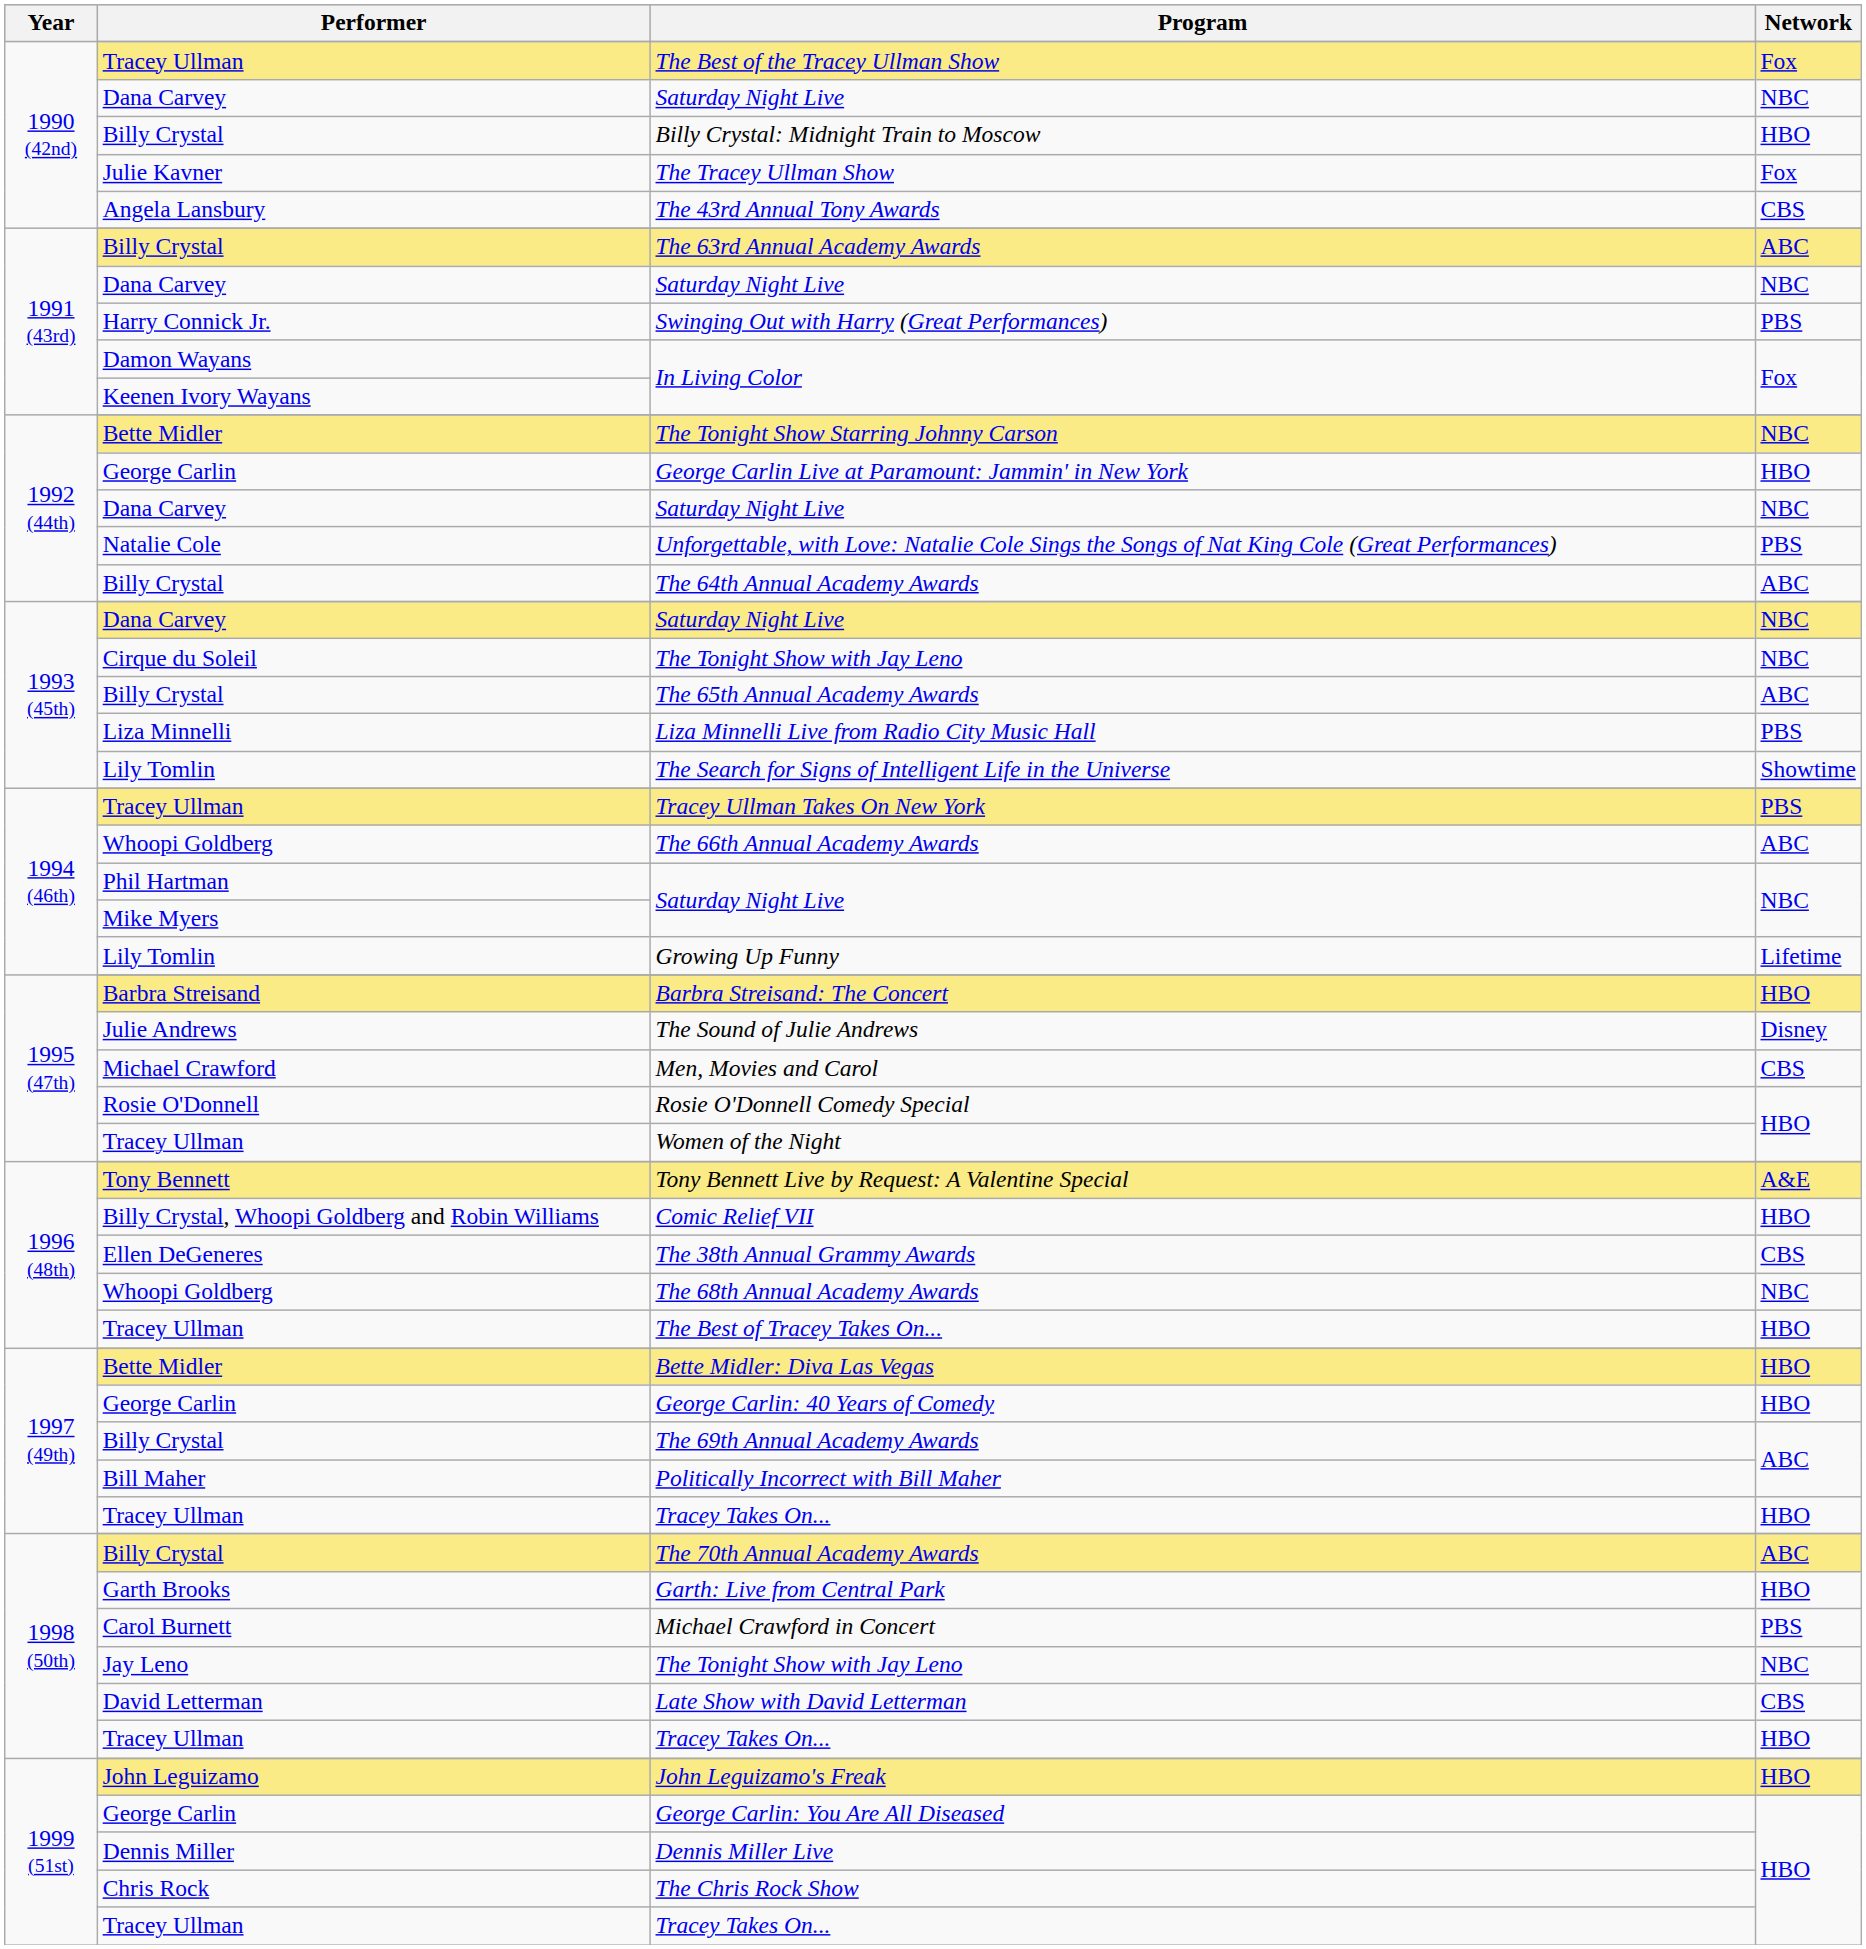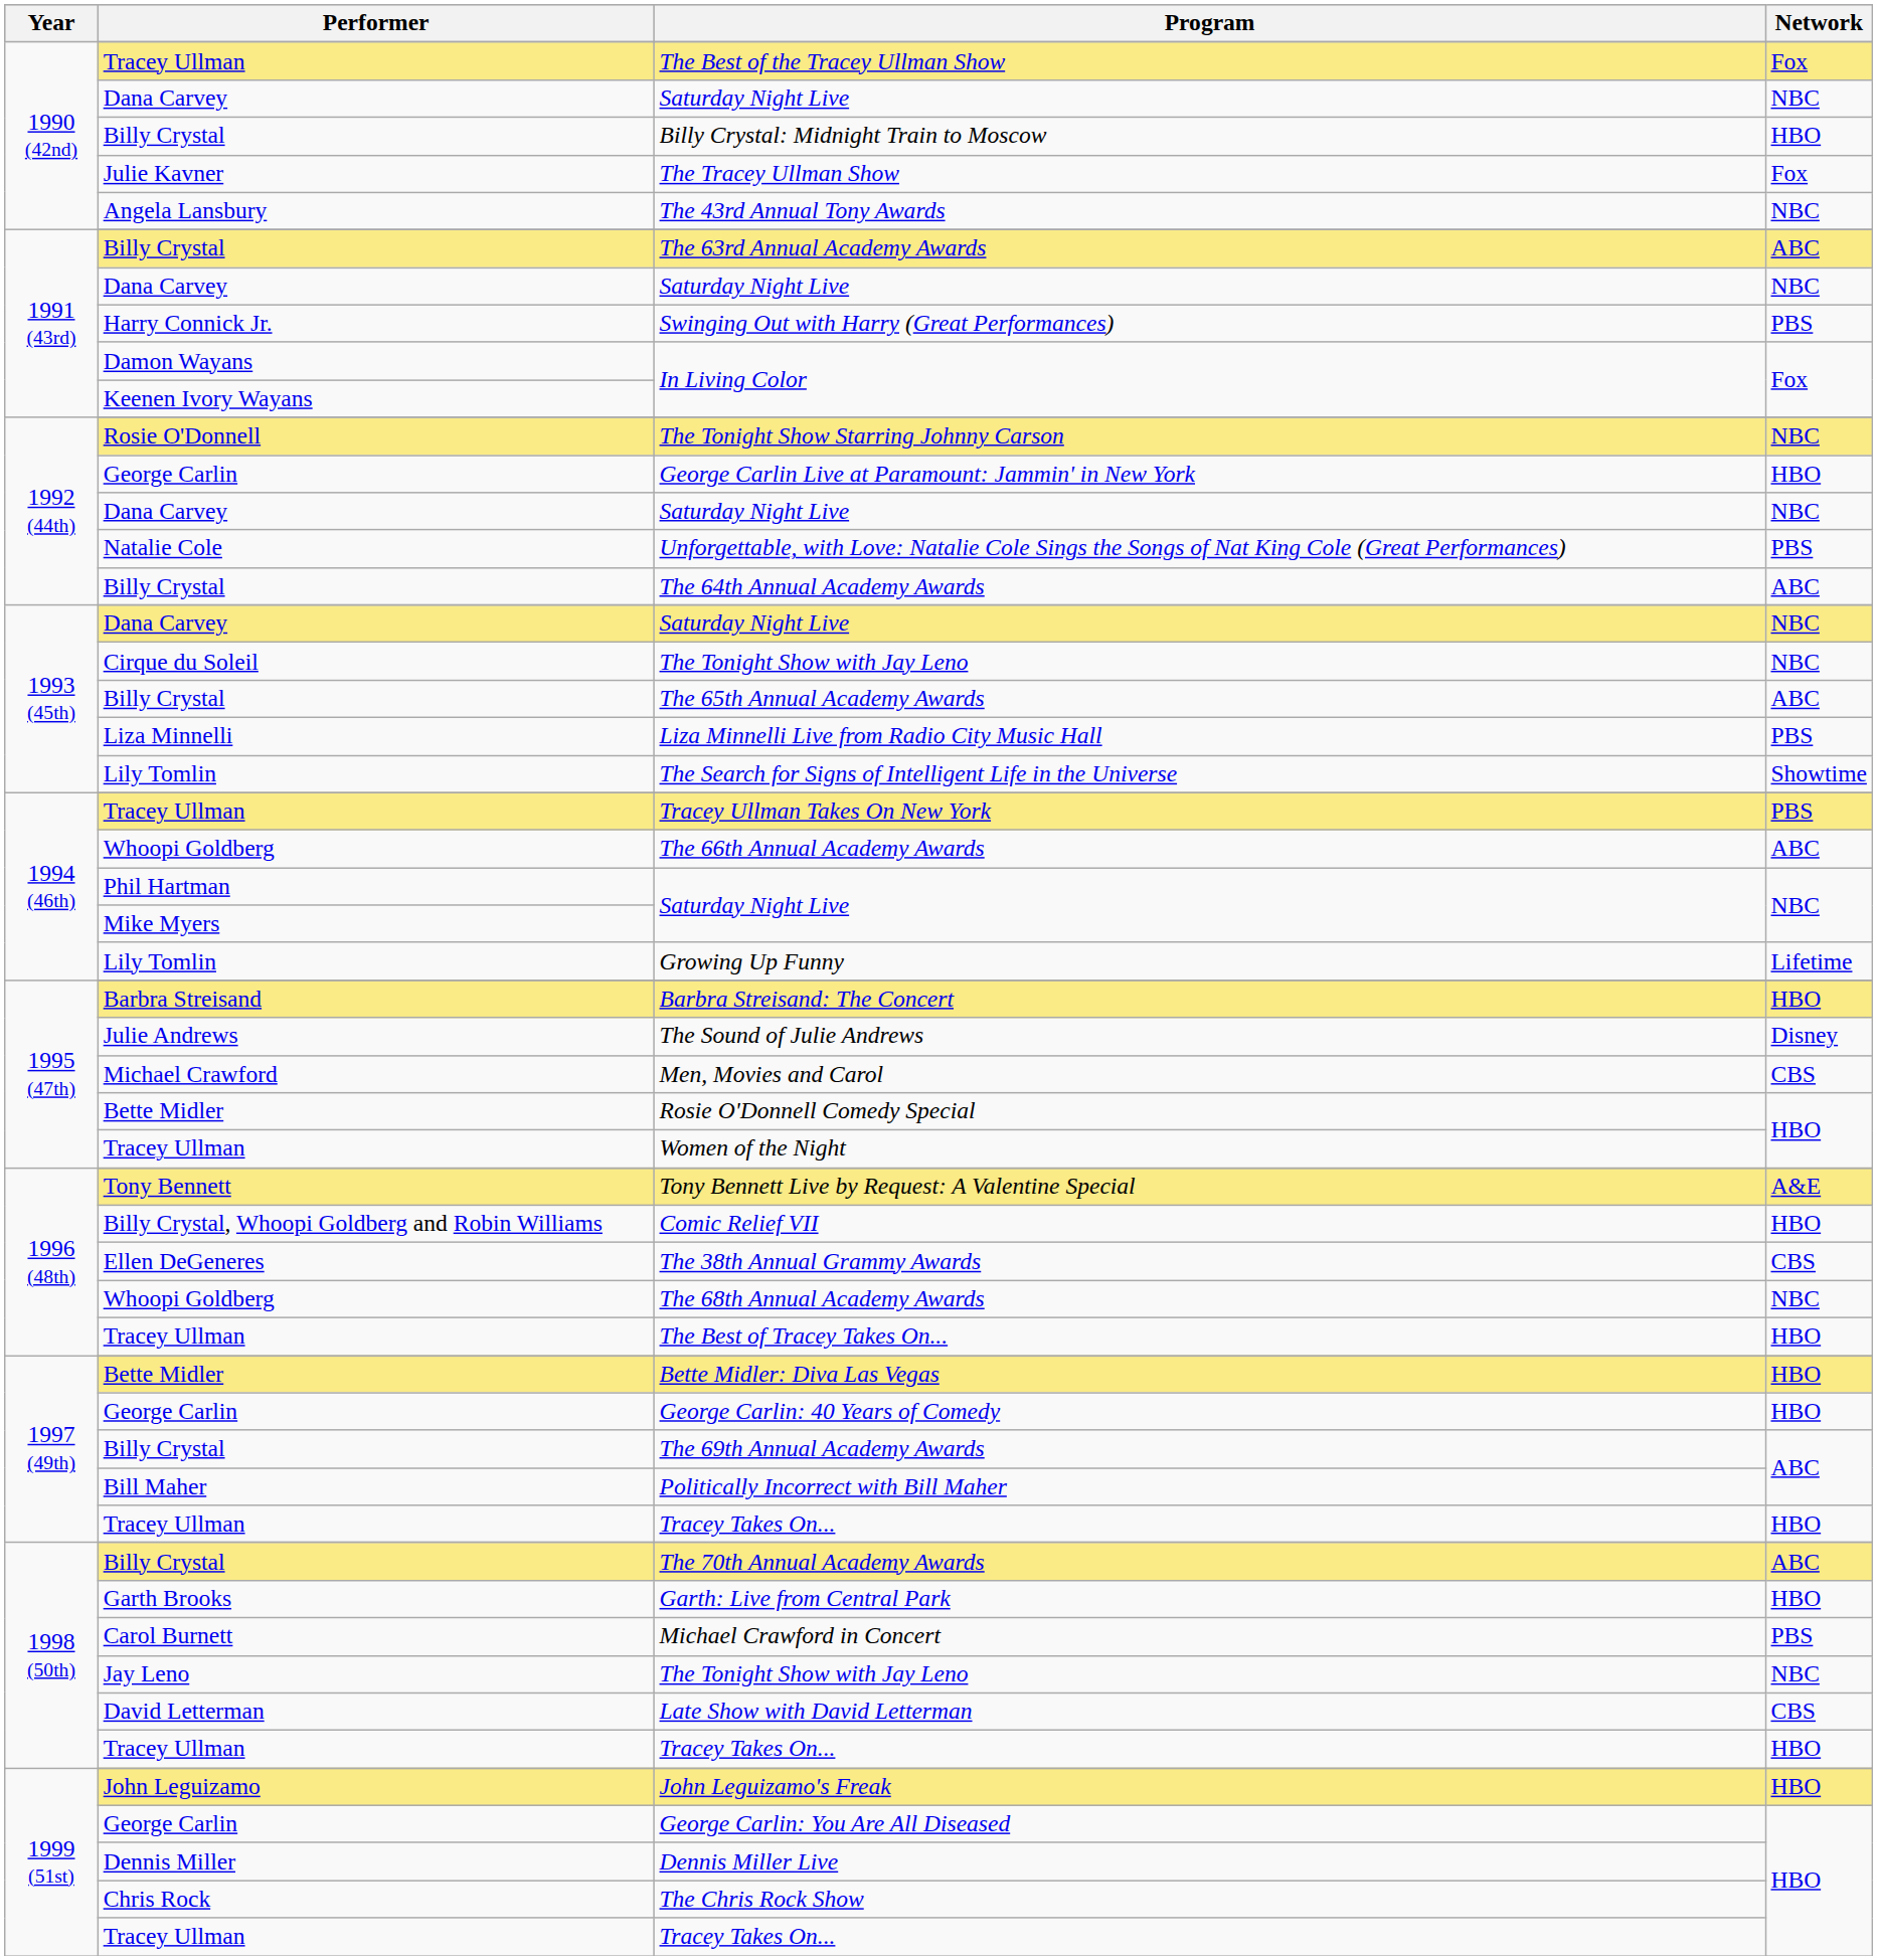The 43rd Annual Tony Awards | Network: CBS -> NBC
The Tonight Show Starring Johnny Carson | Performer: Bette Midler -> Rosie O'Donnell
Rosie O'Donnell Comedy Special | Performer: Rosie O'Donnell -> Bette Midler
